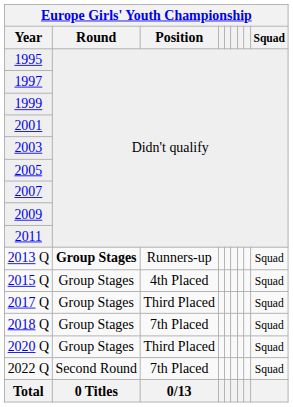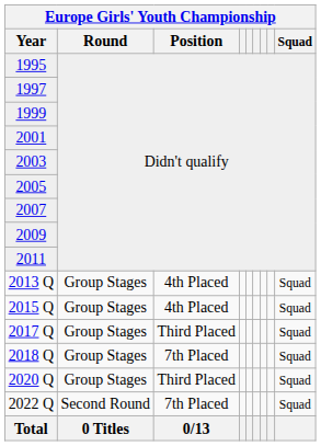2013 Q | Round: bold -> normal
2013 Q | Position: Runners-up -> 4th Placed
